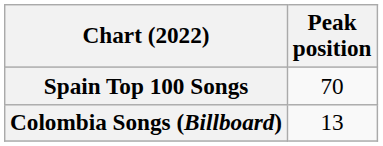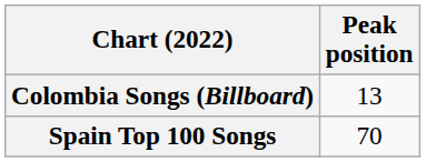rows swapped: Colombia Songs (Billboard) <-> Spain Top 100 Songs
